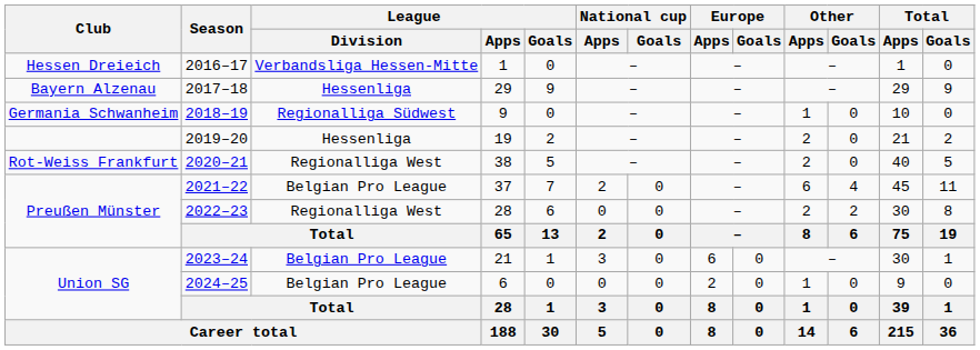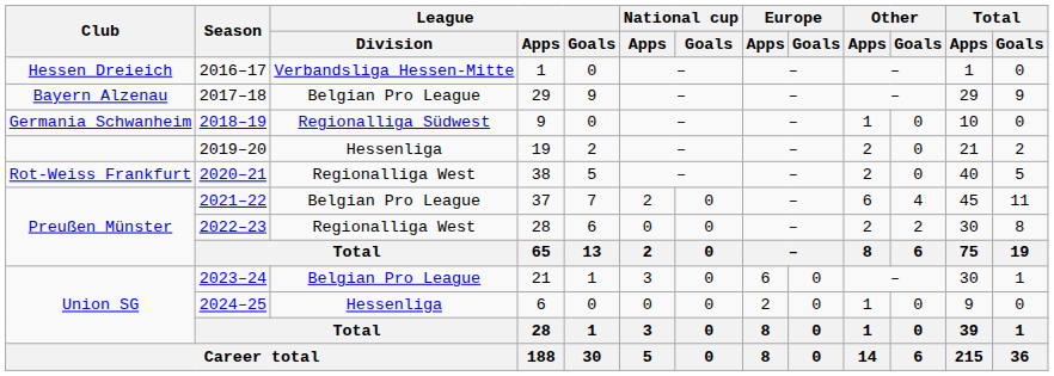2017–18 | League / Division: Hessenliga -> Belgian Pro League
2024–25 | League / Division: Belgian Pro League -> Hessenliga
